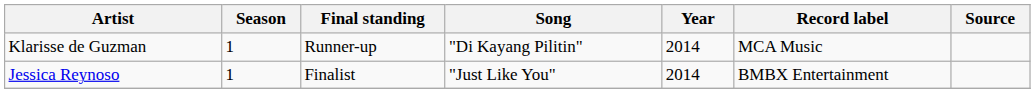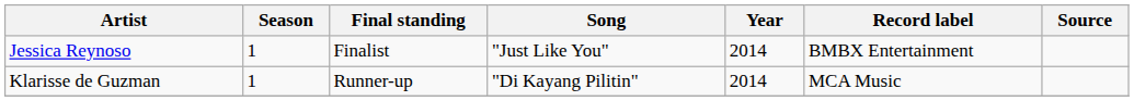rows swapped: Klarisse de Guzman <-> Jessica Reynoso
